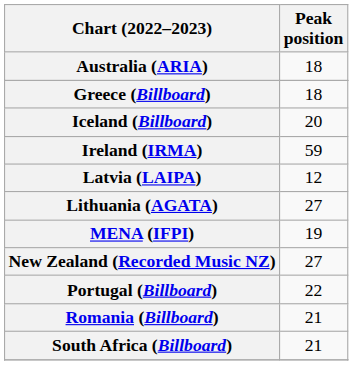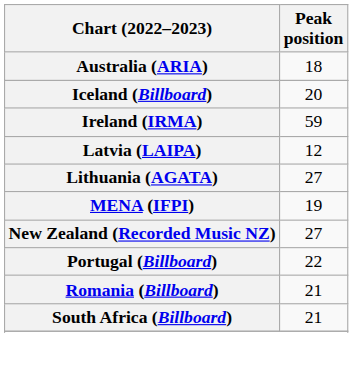- row: Greece (Billboard) | 18
